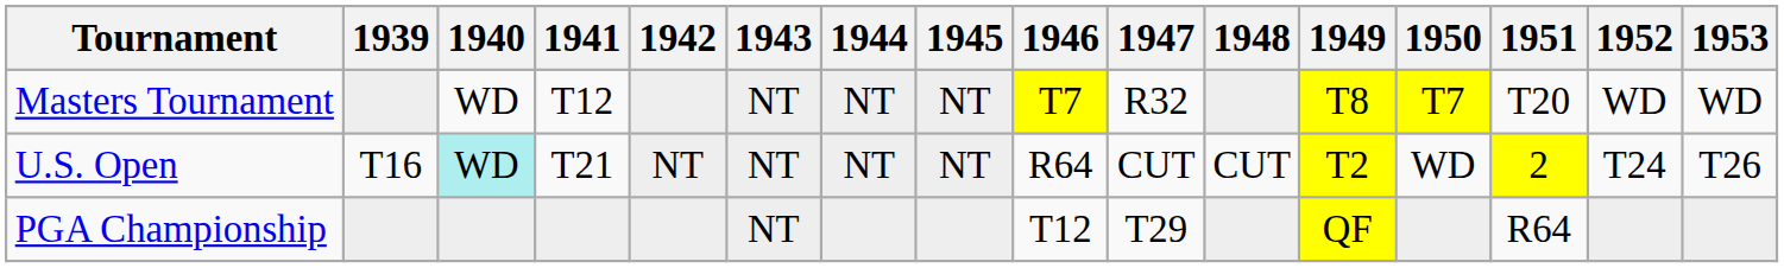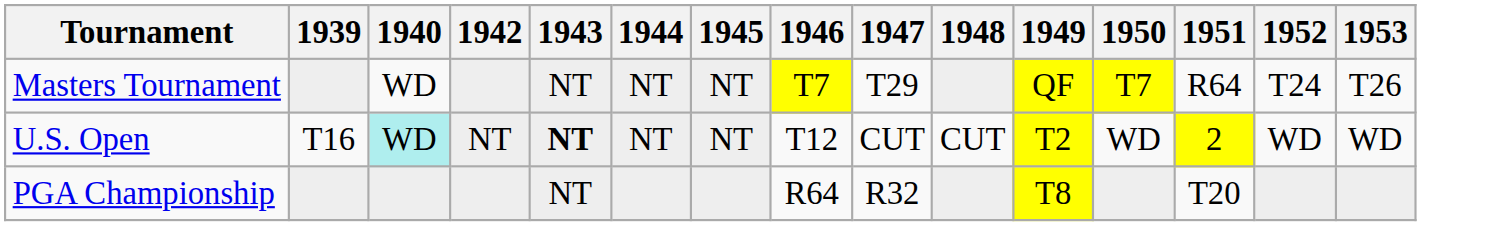- column: 1941 | T12 | T21
Masters Tournament | 1947: R32 -> T29
Masters Tournament | 1949: T8 -> QF
Masters Tournament | 1951: T20 -> R64
Masters Tournament | 1952: WD -> T24
Masters Tournament | 1953: WD -> T26
U.S. Open | 1943: normal -> bold
U.S. Open | 1946: R64 -> T12
U.S. Open | 1952: T24 -> WD
U.S. Open | 1953: T26 -> WD
PGA Championship | 1946: T12 -> R64
PGA Championship | 1947: T29 -> R32
PGA Championship | 1949: QF -> T8
PGA Championship | 1951: R64 -> T20
